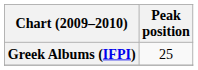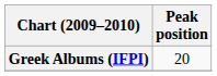Greek Albums (IFPI) | Peak position: 25 -> 20
